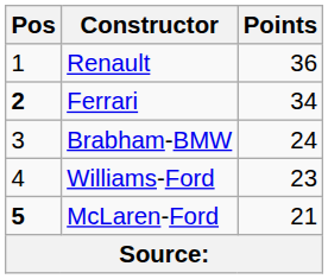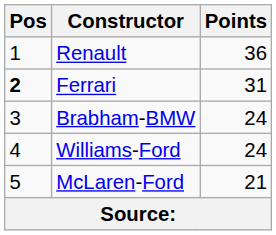Ferrari | Points: 34 -> 31
Williams-Ford | Points: 23 -> 24
McLaren-Ford | Pos: bold -> normal
